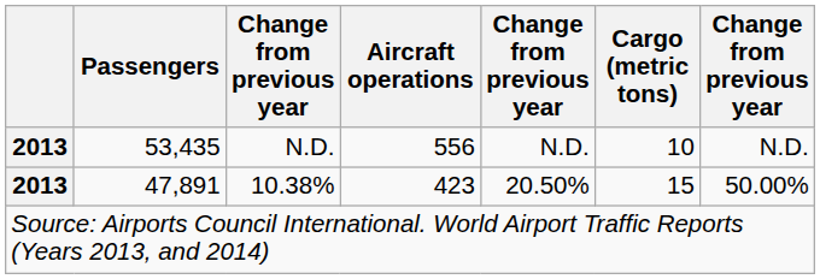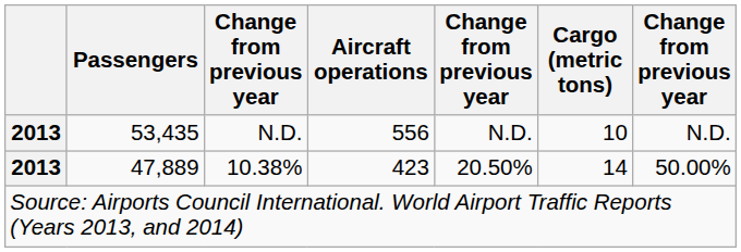10.38% | Passengers: 47,891 -> 47,889
10.38% | Cargo (metric tons): 15 -> 14
